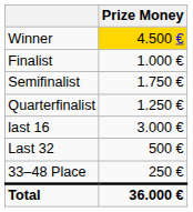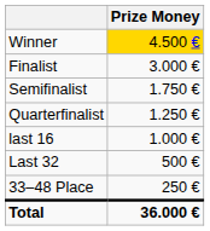Finalist | Prize Money: 1.000 € -> 3.000 €
last 16 | Prize Money: 3.000 € -> 1.000 €
